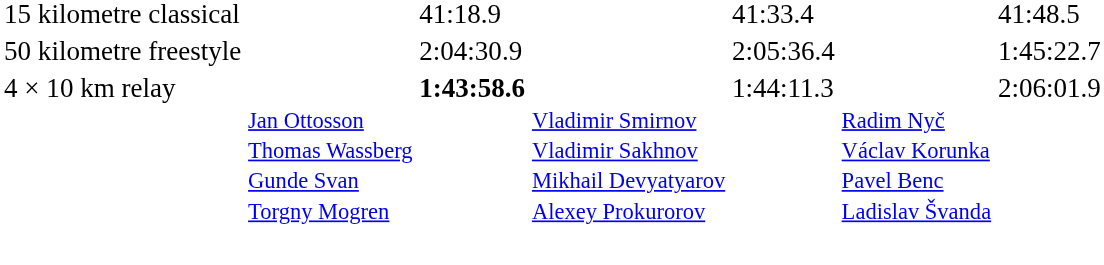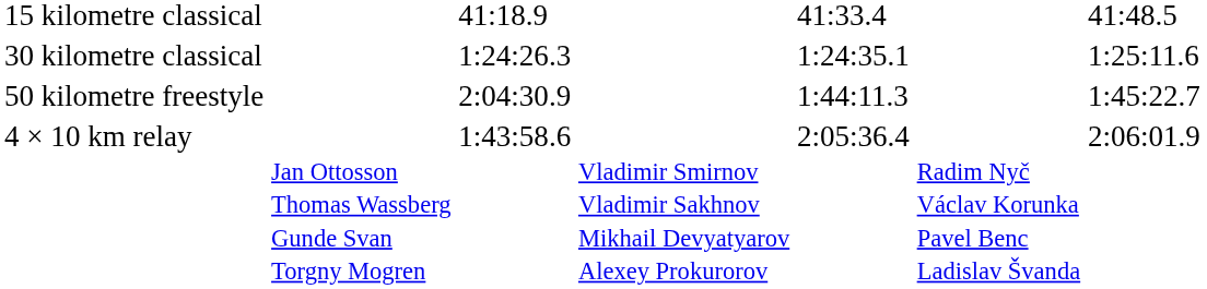+ row: 30 kilometre classical | 1:24:26.3 | 1:24:35.1 | 1:25:11.6
50 kilometre freestyle | column 5: 2:05:36.4 -> 1:44:11.3
4 × 10 km relay | column 3: bold -> normal
4 × 10 km relay | column 5: 1:44:11.3 -> 2:05:36.4
